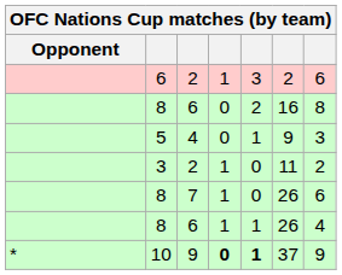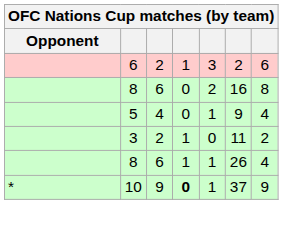5 | column 7: 3 -> 4
- row: 8 | 7 | 1 | 0 | 26 | 6
10 | column 5: bold -> normal
